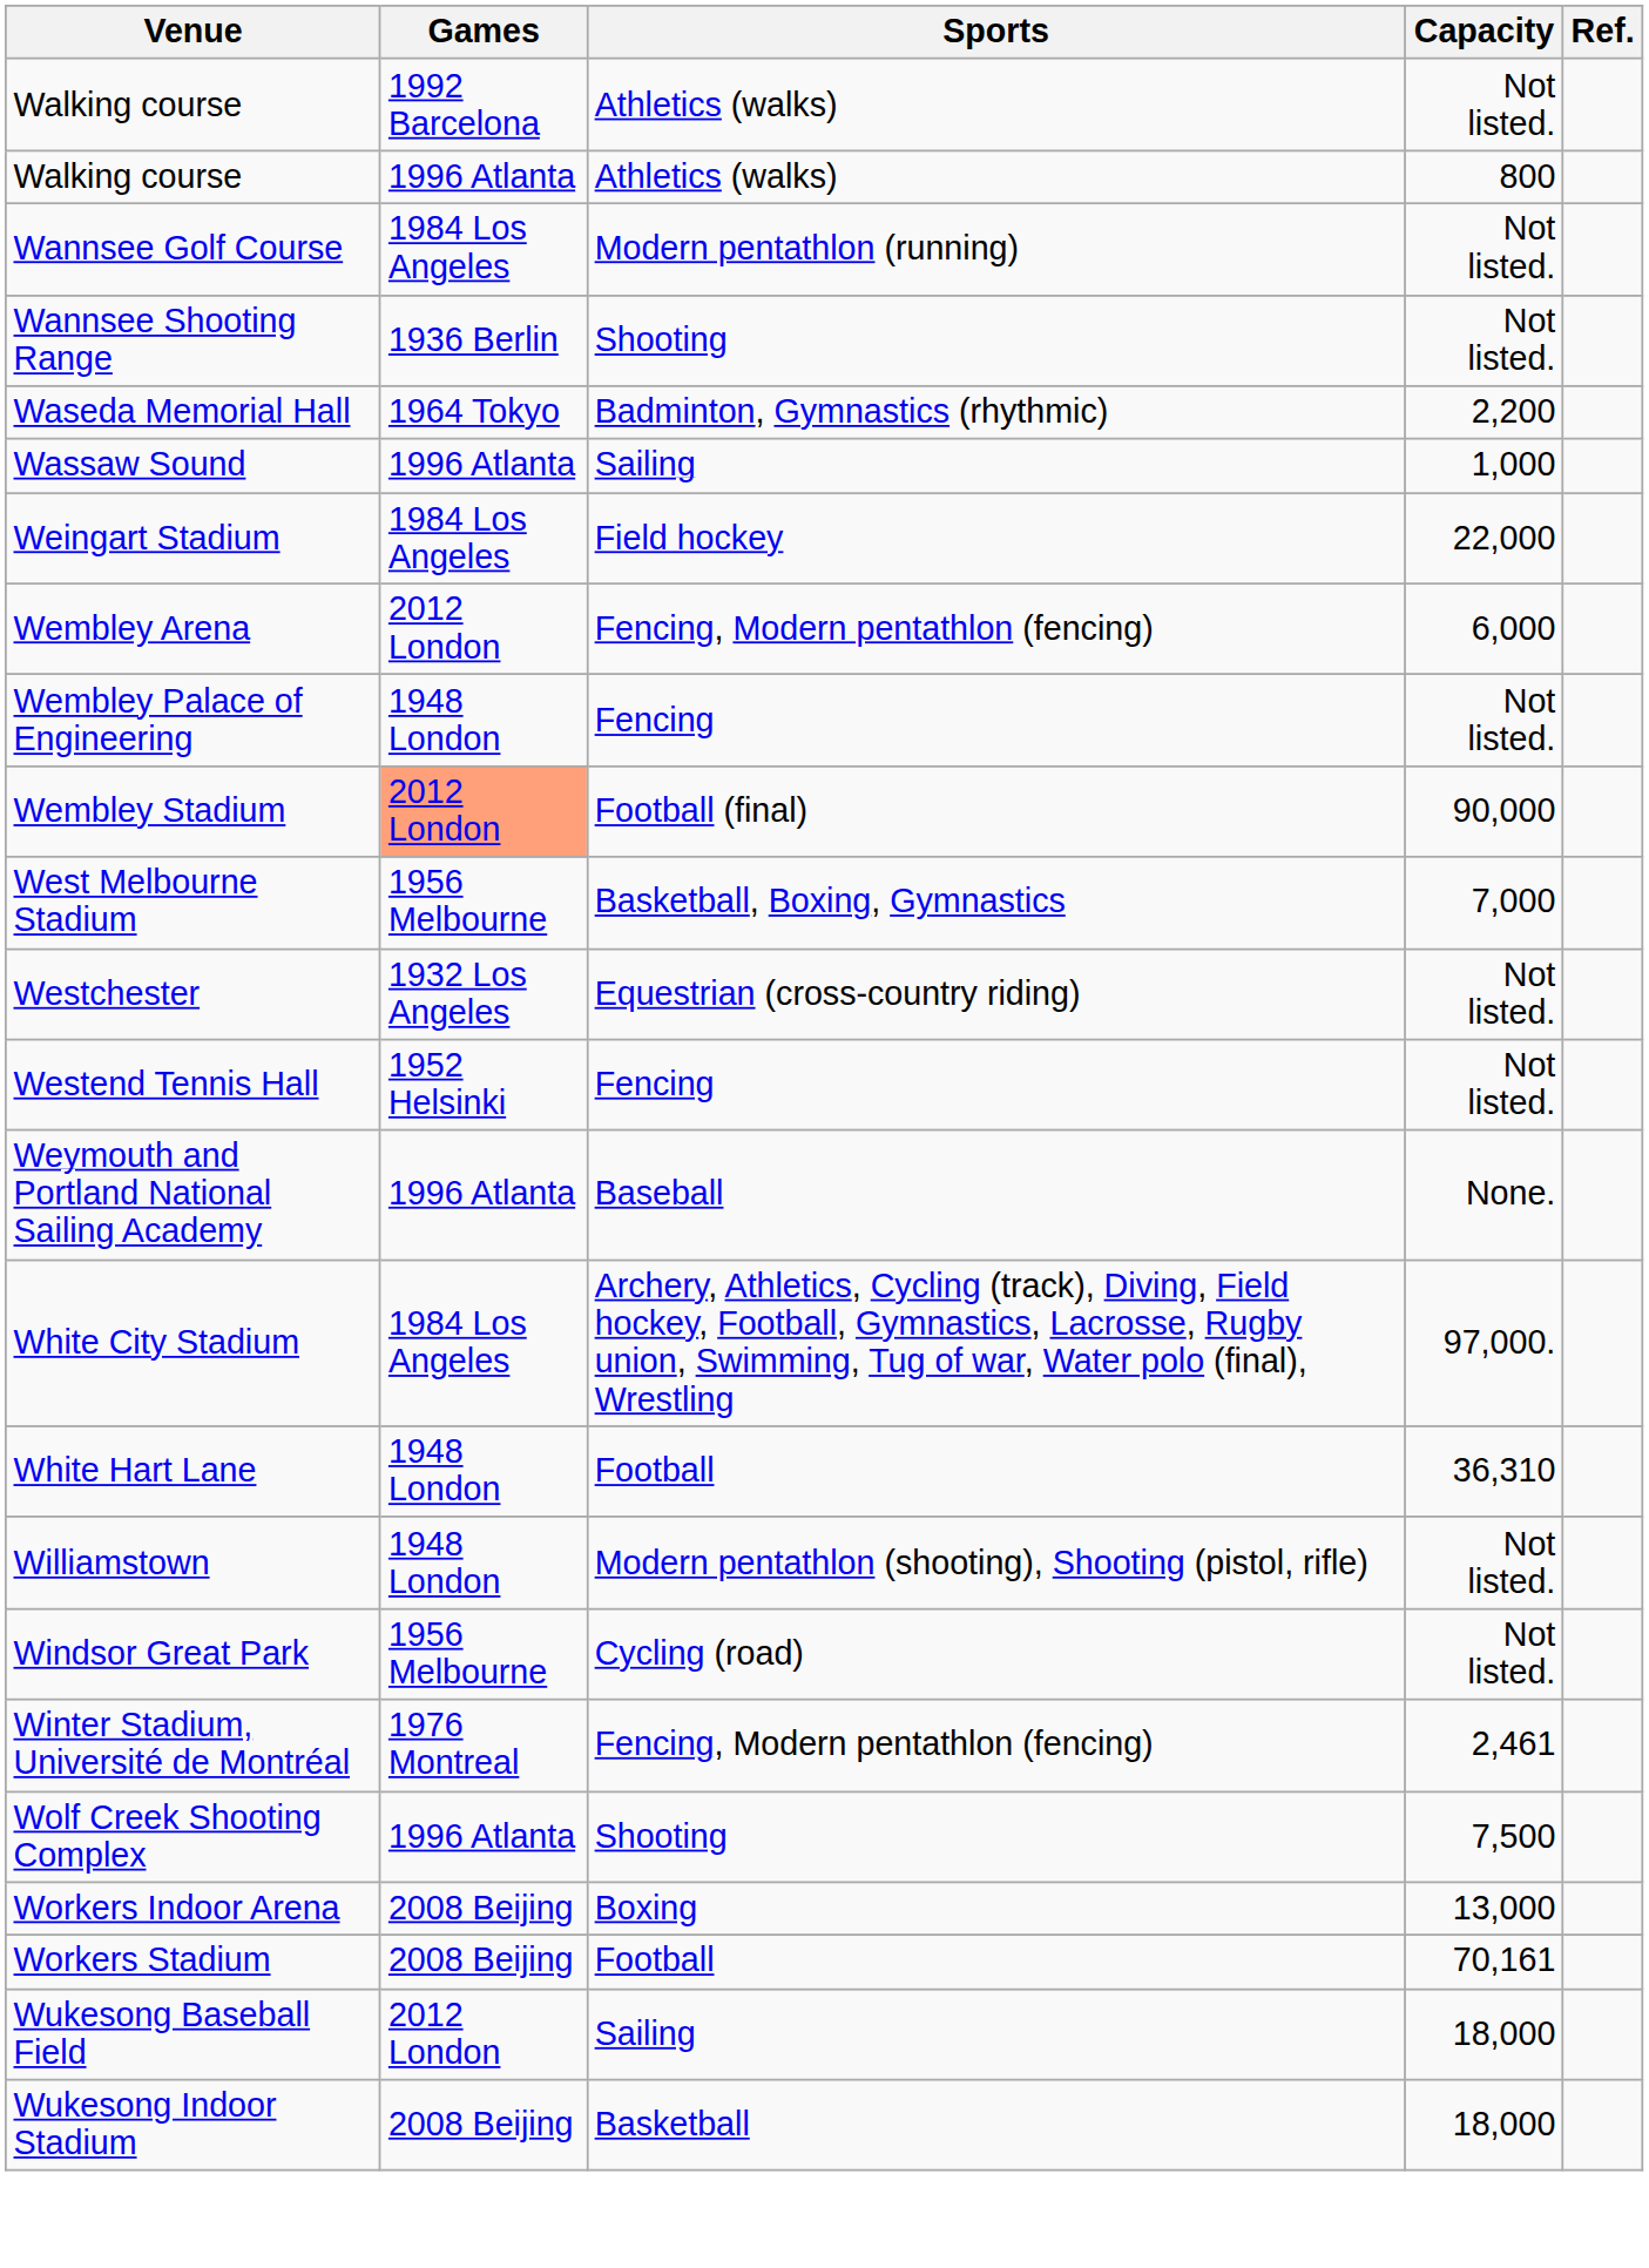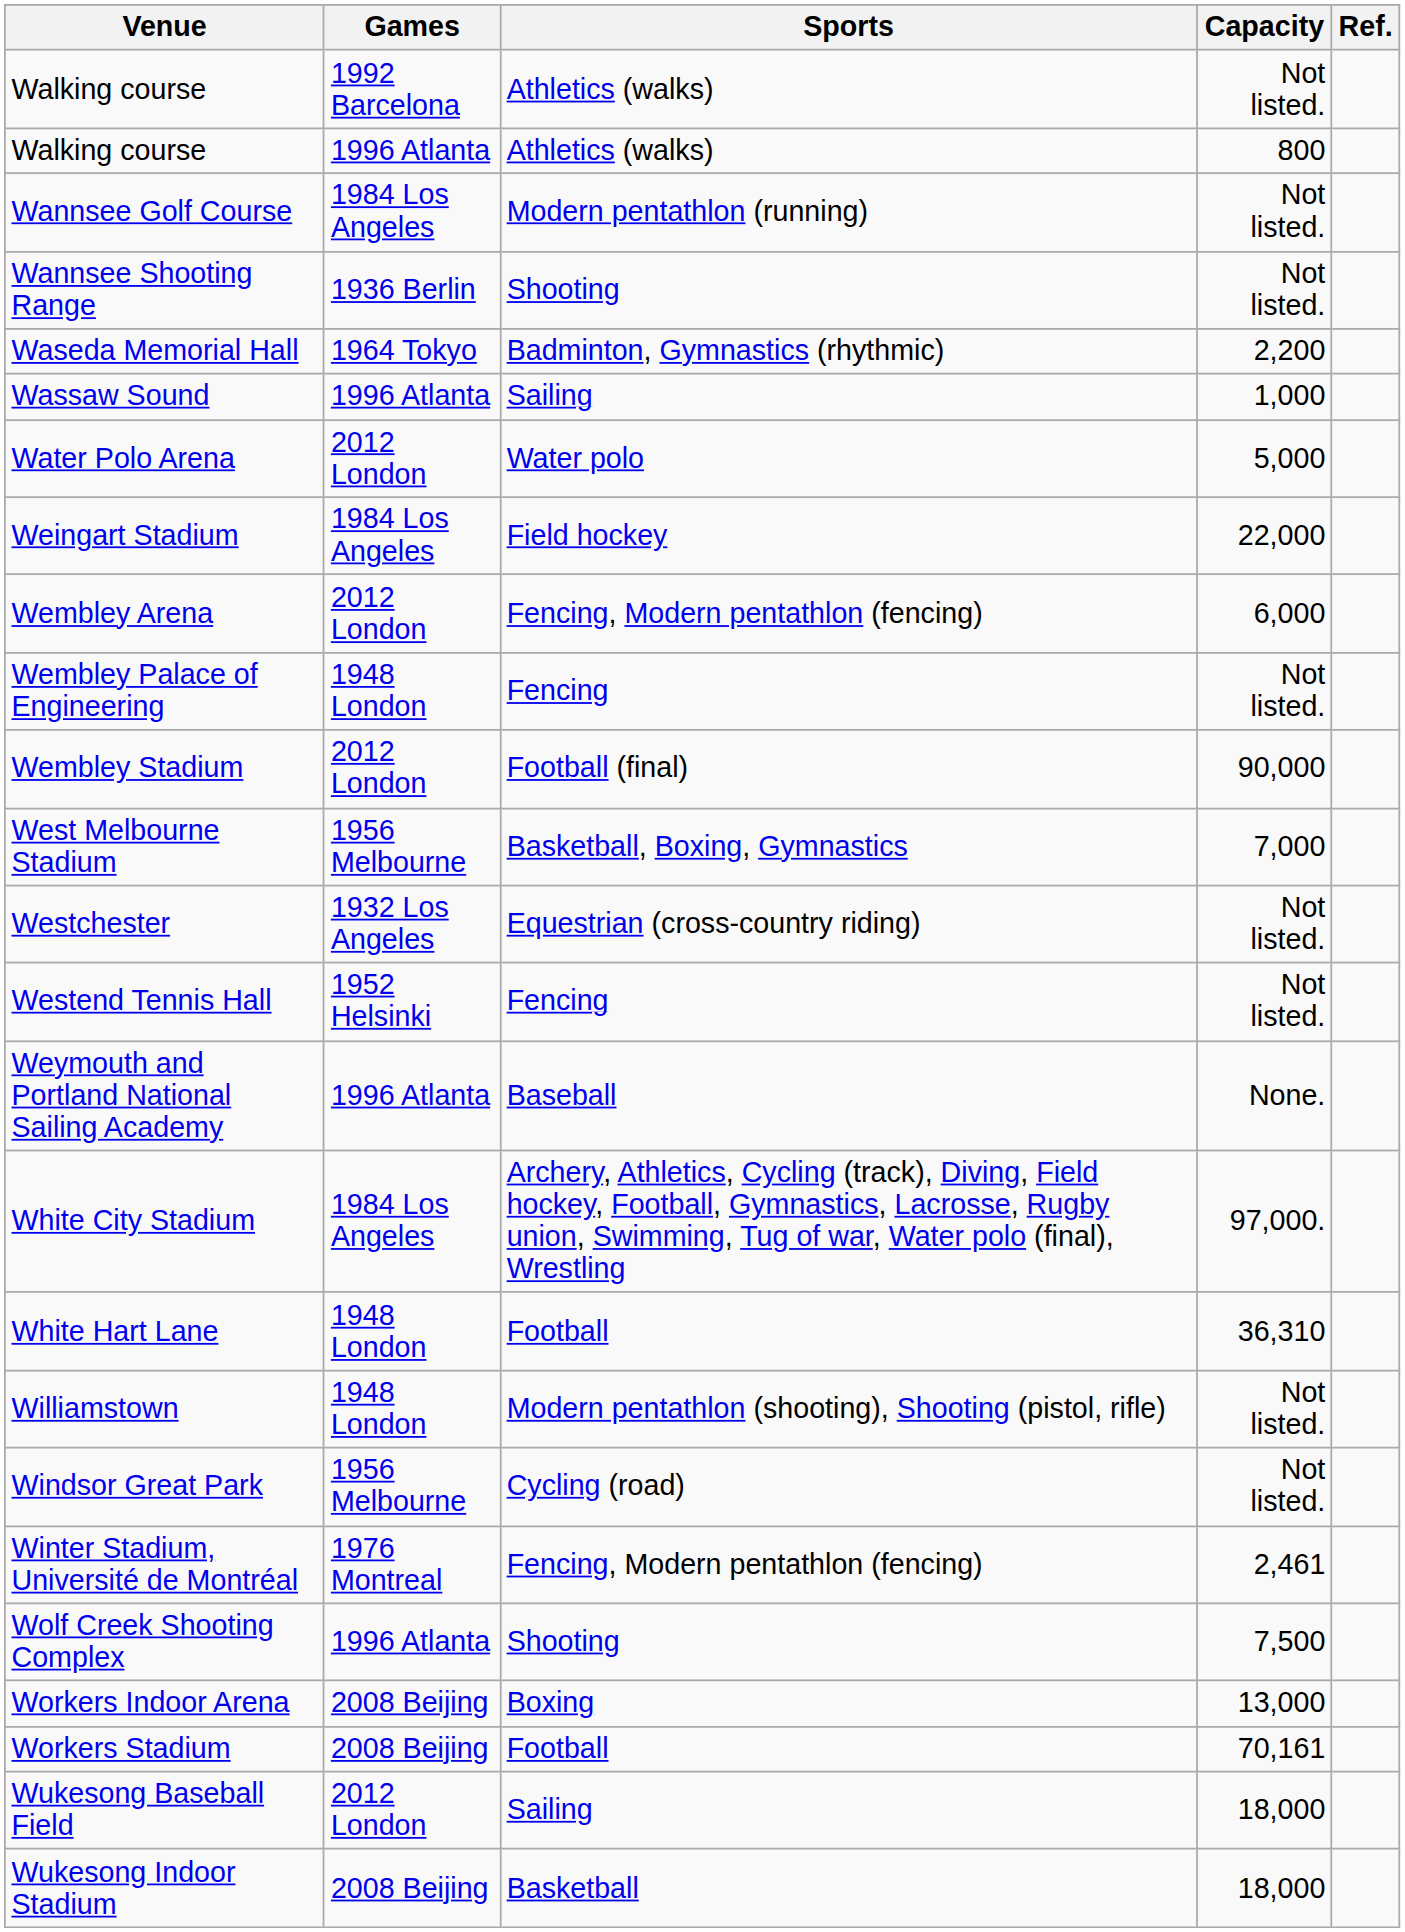+ row: Water Polo Arena | 2012 London | Water polo | 5,000
Wembley Stadium | Games: lightsalmon background -> no background
